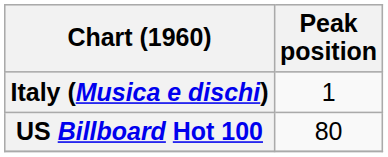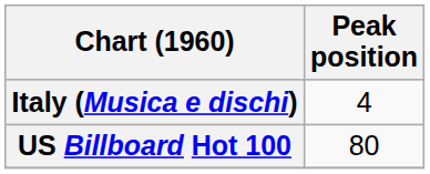Italy (Musica e dischi) | Peak position: 1 -> 4
